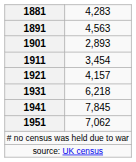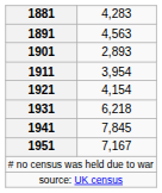1911 | column 2: 3,454 -> 3,954
1921 | column 2: 4,157 -> 4,154
1951 | column 2: 7,062 -> 7,167
